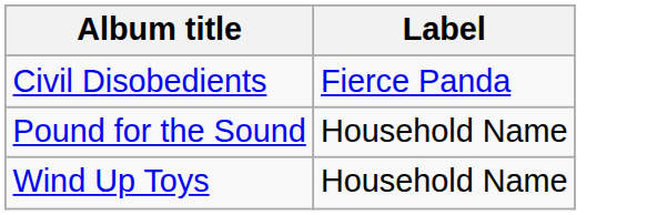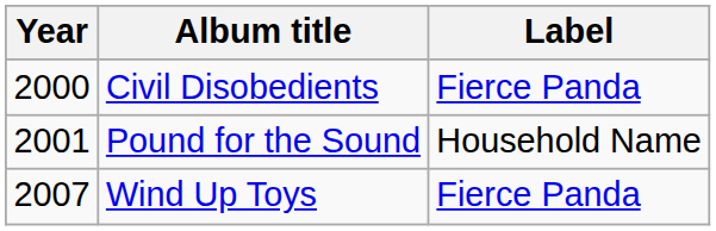+ column: Year | 2000 | 2001 | 2007
Wind Up Toys | Label: Household Name -> Fierce Panda
